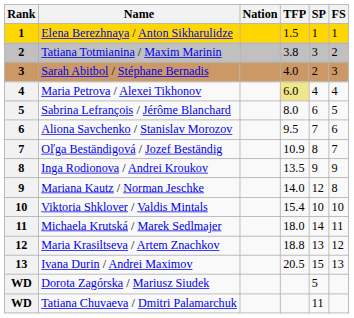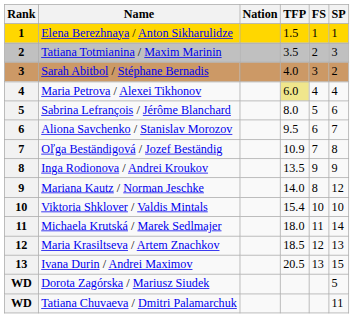columns swapped: SP <-> FS
Tatiana Totmianina / Maxim Marinin | TFP: 3.8 -> 3.5
Maria Krasiltseva / Artem Znachkov | TFP: 18.8 -> 18.5
